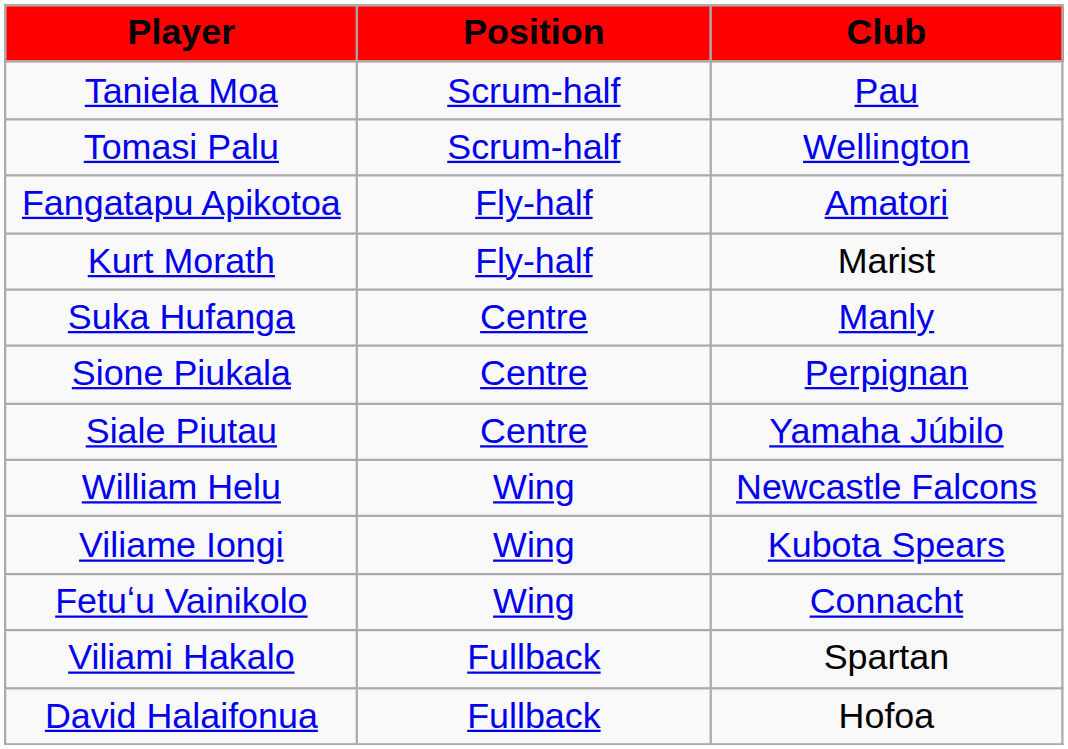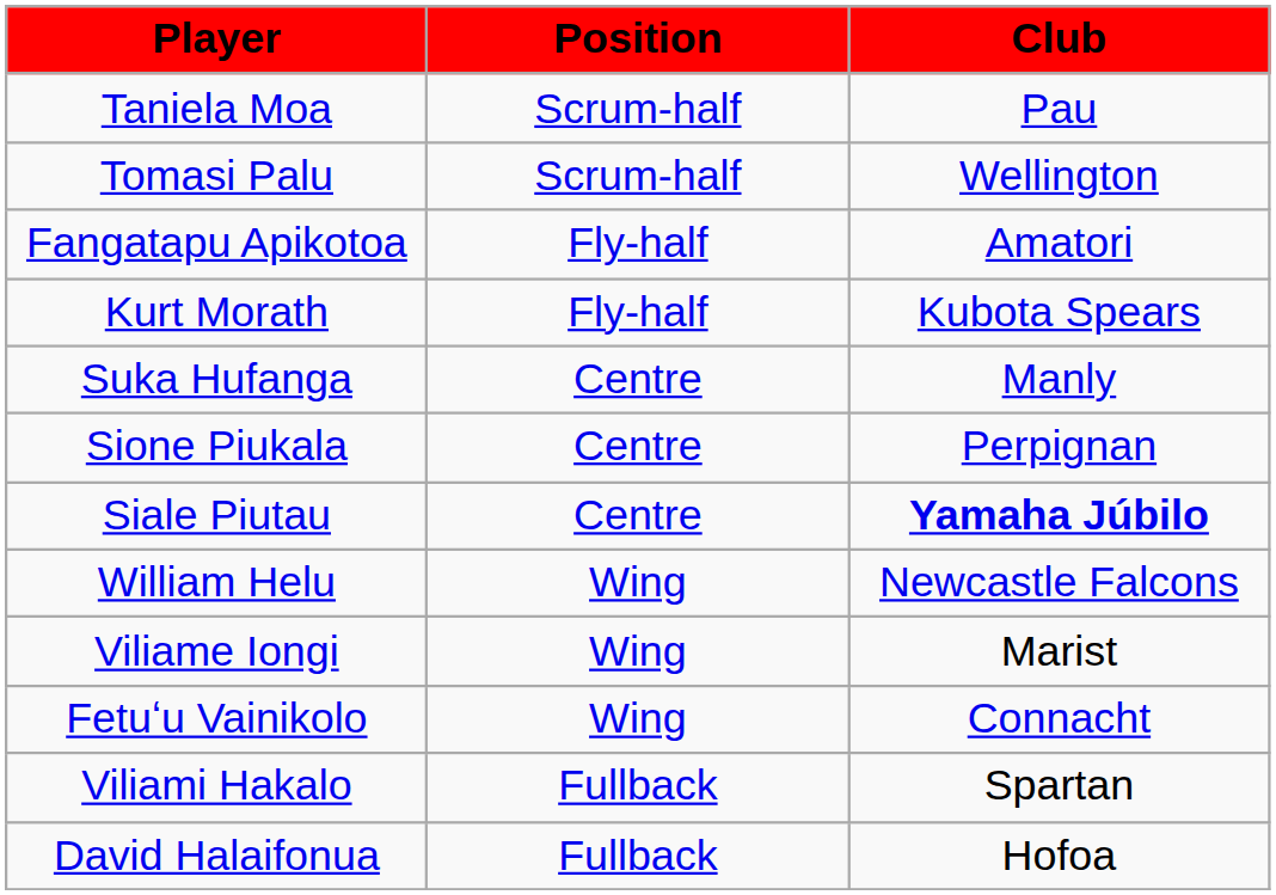Kurt Morath | Club: Marist -> Kubota Spears
Siale Piutau | Club: normal -> bold
Viliame Iongi | Club: Kubota Spears -> Marist
